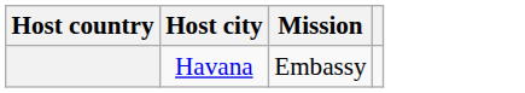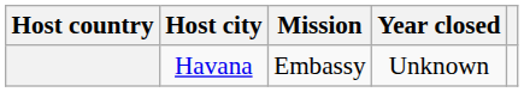+ column: Year closed | Unknown
